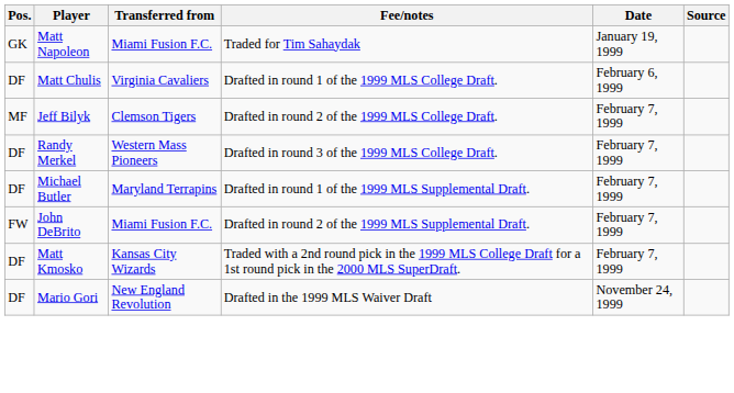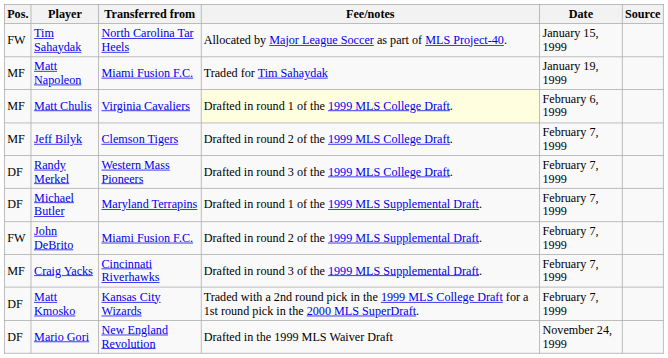+ row: FW | Tim Sahaydak | North Carolina Tar Heels | Allocated by Major League Soccer as part of MLS Project-40. | January 15, 1999
Matt Napoleon | Pos.: GK -> MF
Matt Chulis | Pos.: DF -> MF
Matt Chulis | Fee/notes: no background -> lightyellow background
+ row: MF | Craig Yacks | Cincinnati Riverhawks | Drafted in round 3 of the 1999 MLS Supplemental Draft. | February 7, 1999
